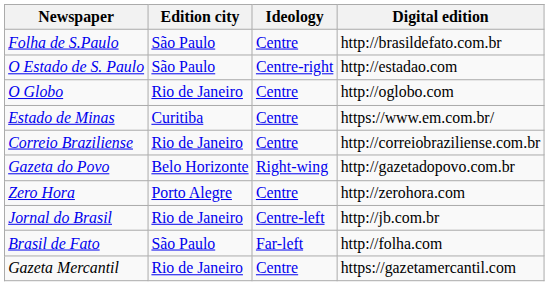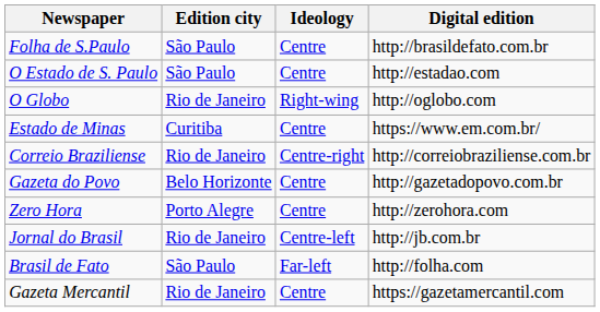O Estado de S. Paulo | Ideology: Centre-right -> Centre
O Globo | Ideology: Centre -> Right-wing
Correio Braziliense | Ideology: Centre -> Centre-right
Gazeta do Povo | Ideology: Right-wing -> Centre
